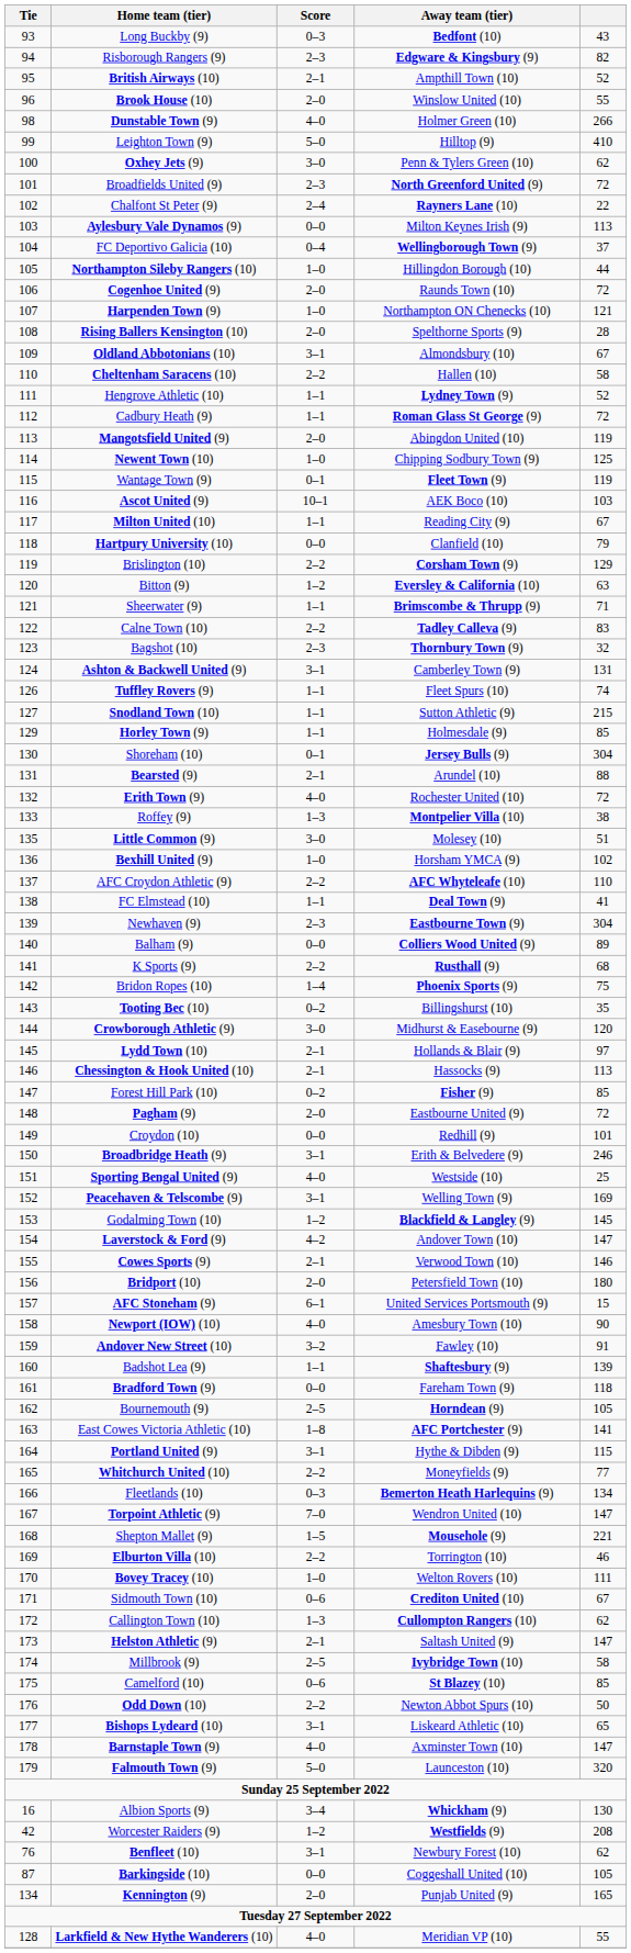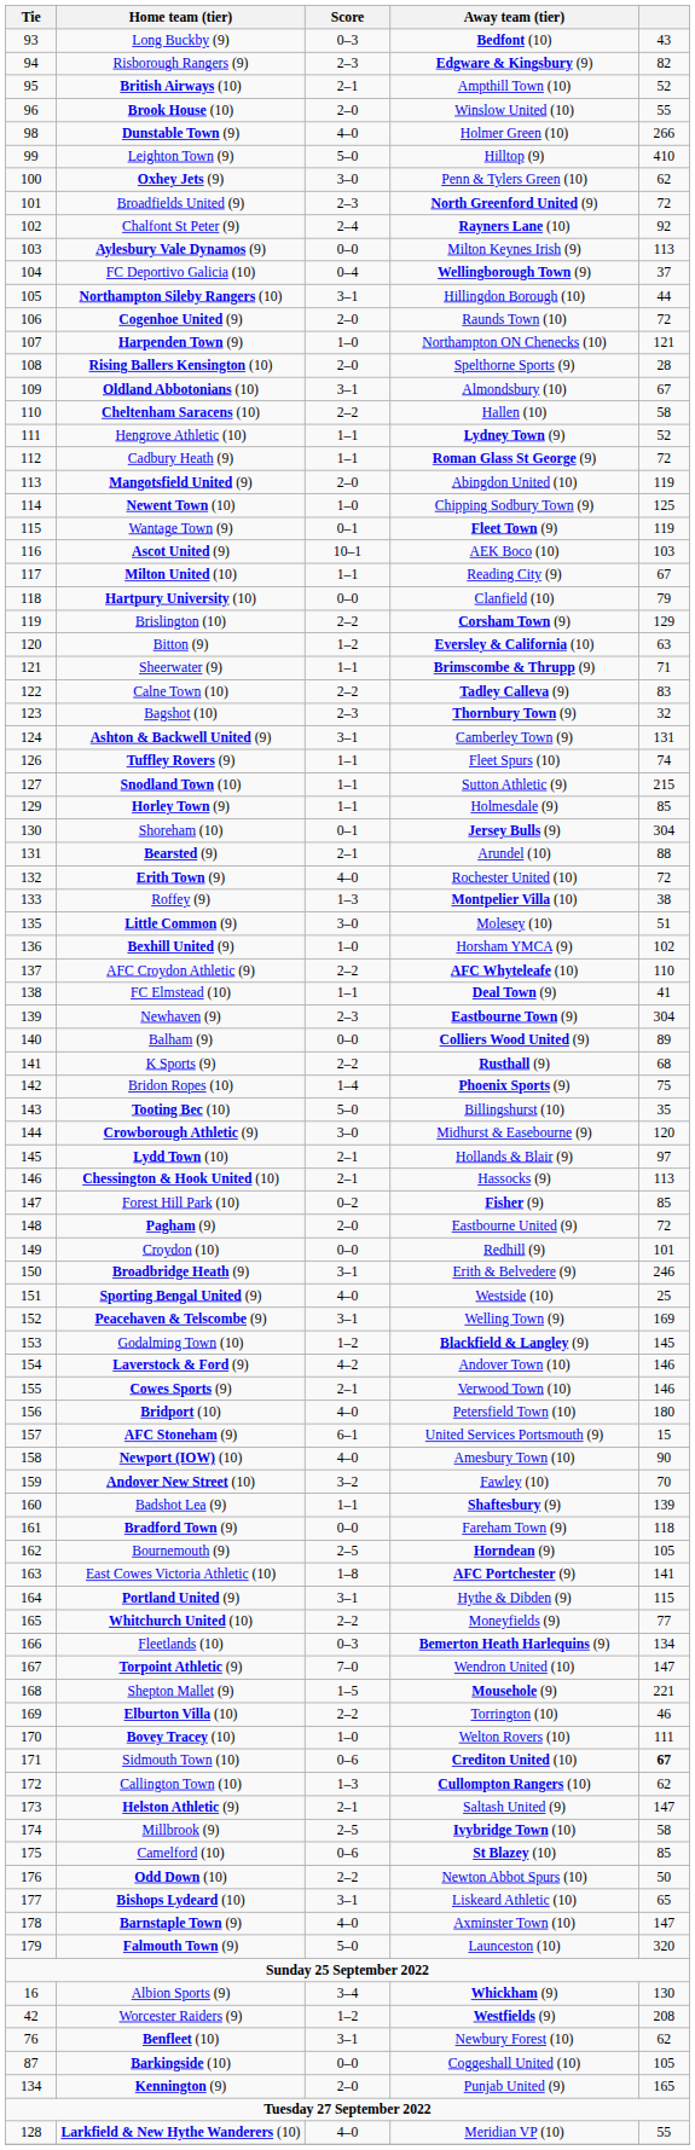Chalfont St Peter (9) | column 5: 22 -> 92
Northampton Sileby Rangers (10) | Score: 1–0 -> 3–1
Tooting Bec (10) | Score: 0–2 -> 5–0
Laverstock & Ford (9) | column 5: 147 -> 146
Bridport (10) | Score: 2–0 -> 4–0
Andover New Street (10) | column 5: 91 -> 70
Sidmouth Town (10) | column 5: normal -> bold
